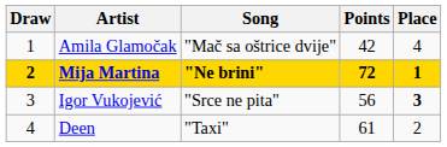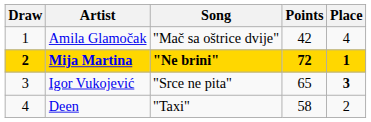Igor Vukojević | Points: 56 -> 65
Deen | Points: 61 -> 58
